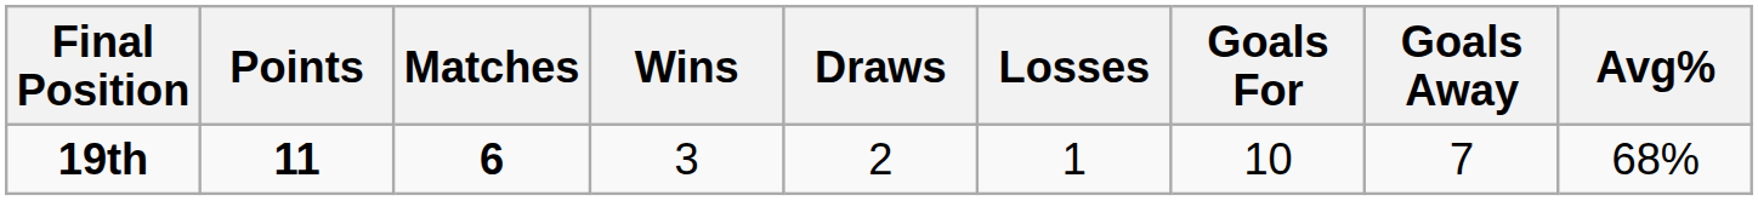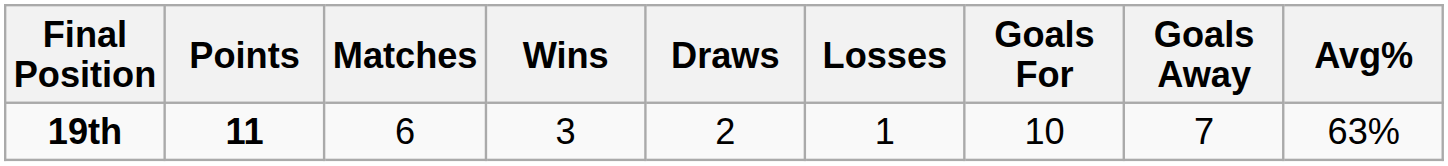19th | Matches: bold -> normal
19th | Avg%: 68% -> 63%
